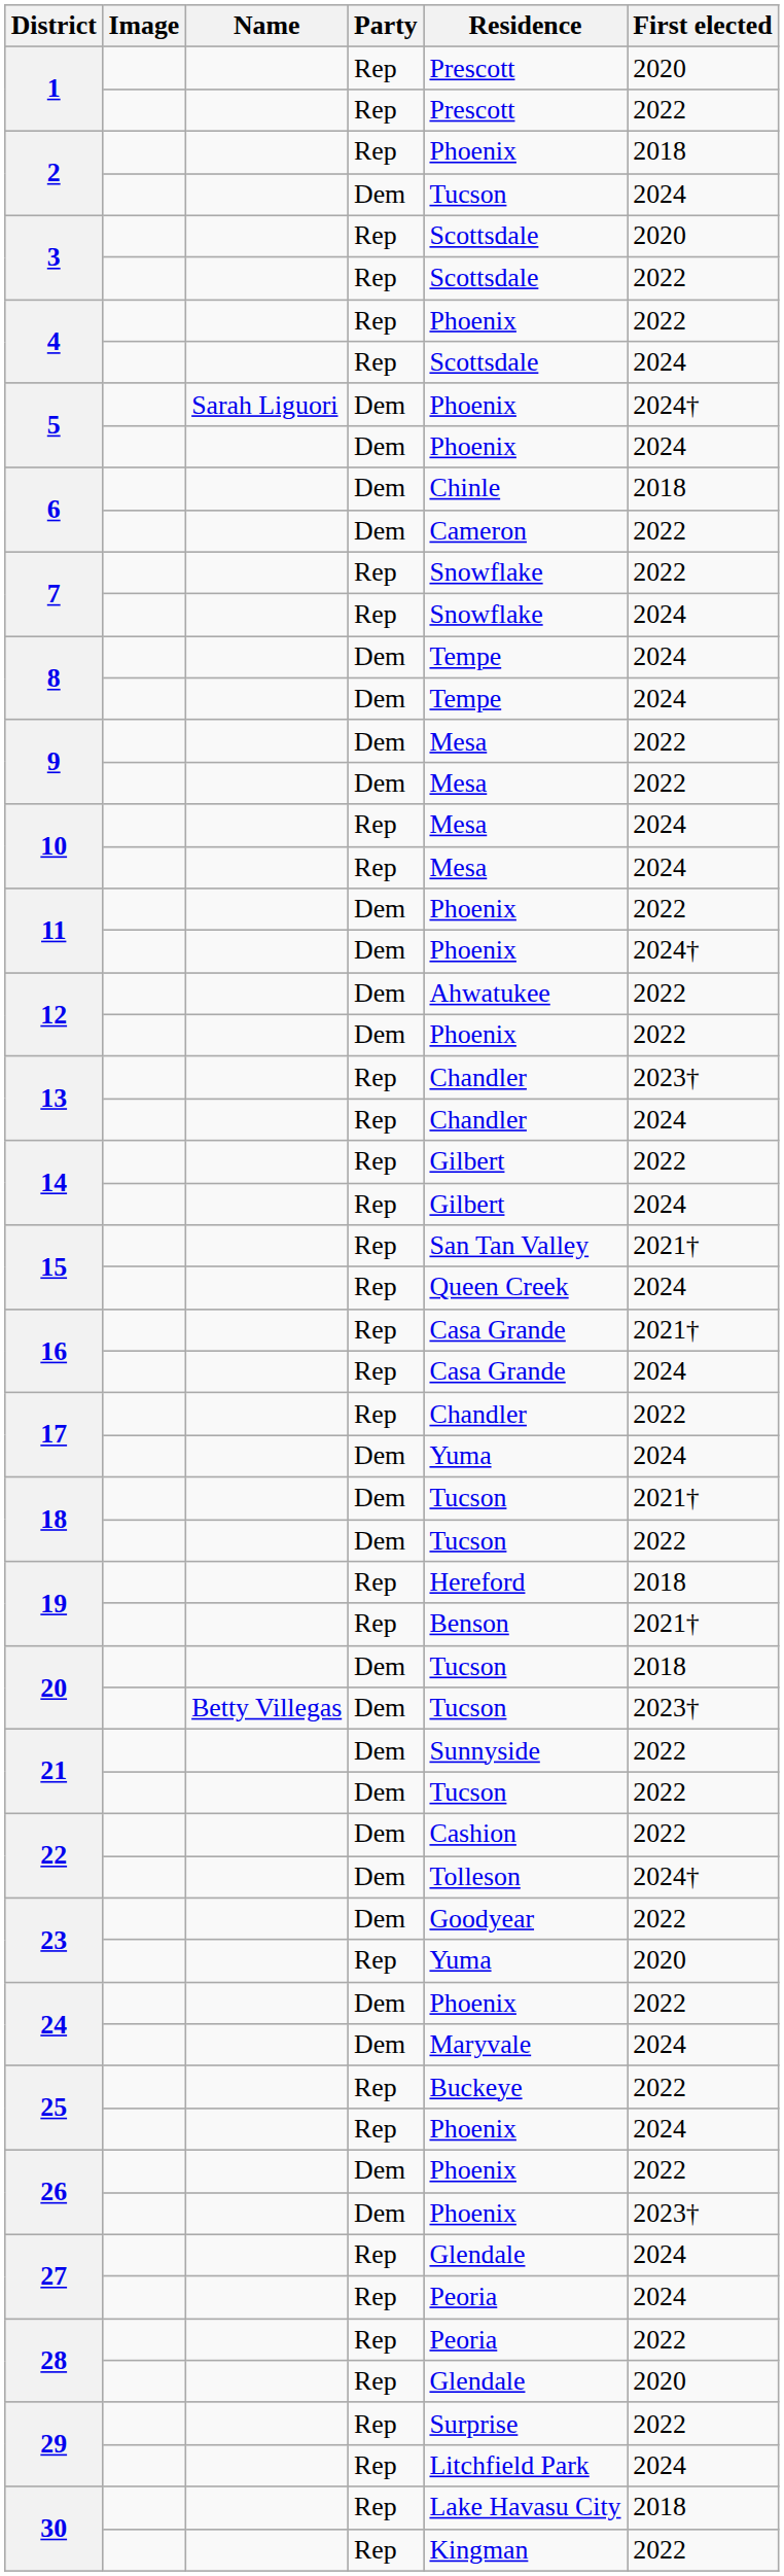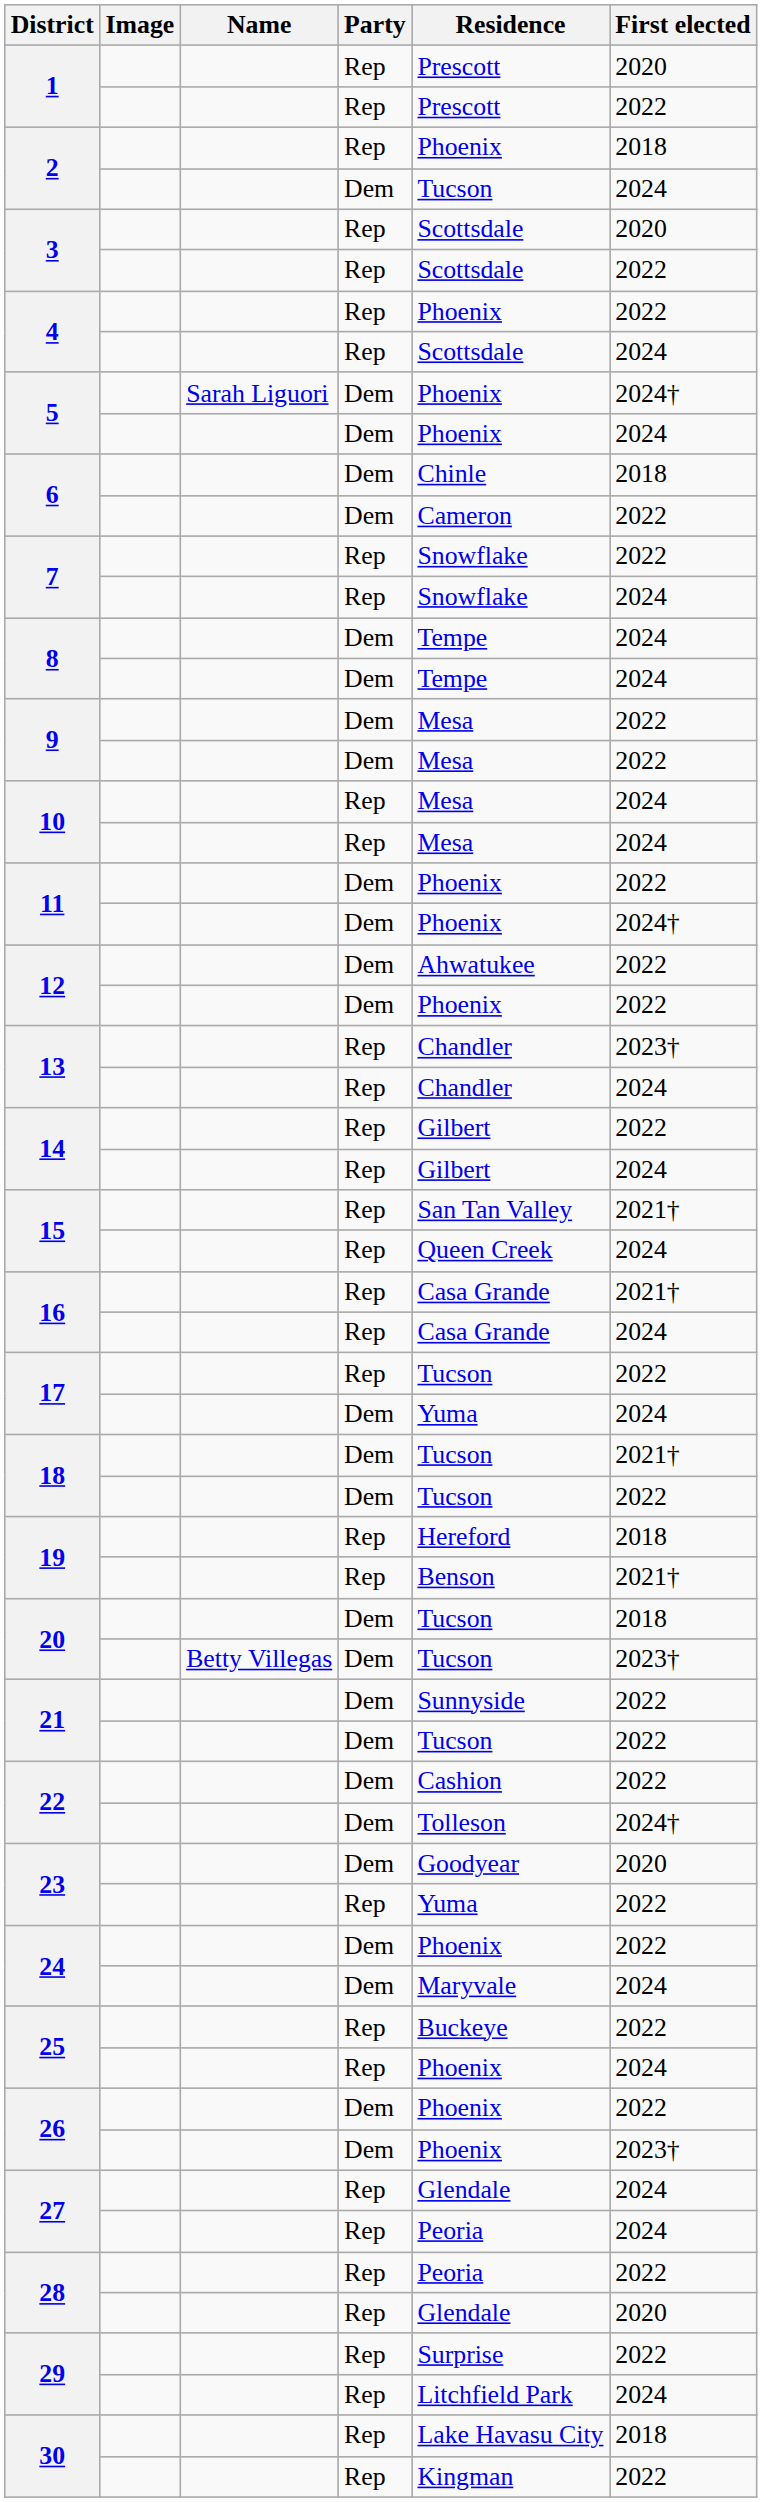17 / Rep | Residence: Chandler -> Tucson
23 / Dem | First elected: 2022 -> 2020
23 / Rep | First elected: 2020 -> 2022
